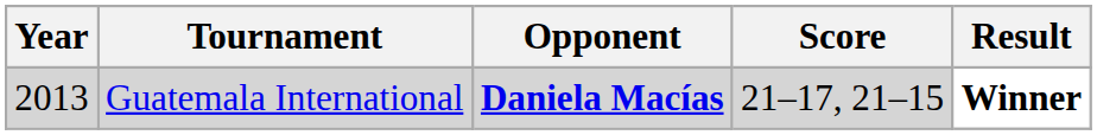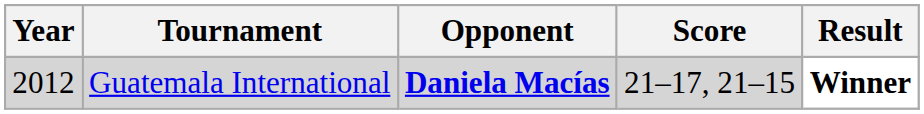Guatemala International | Year: 2013 -> 2012
